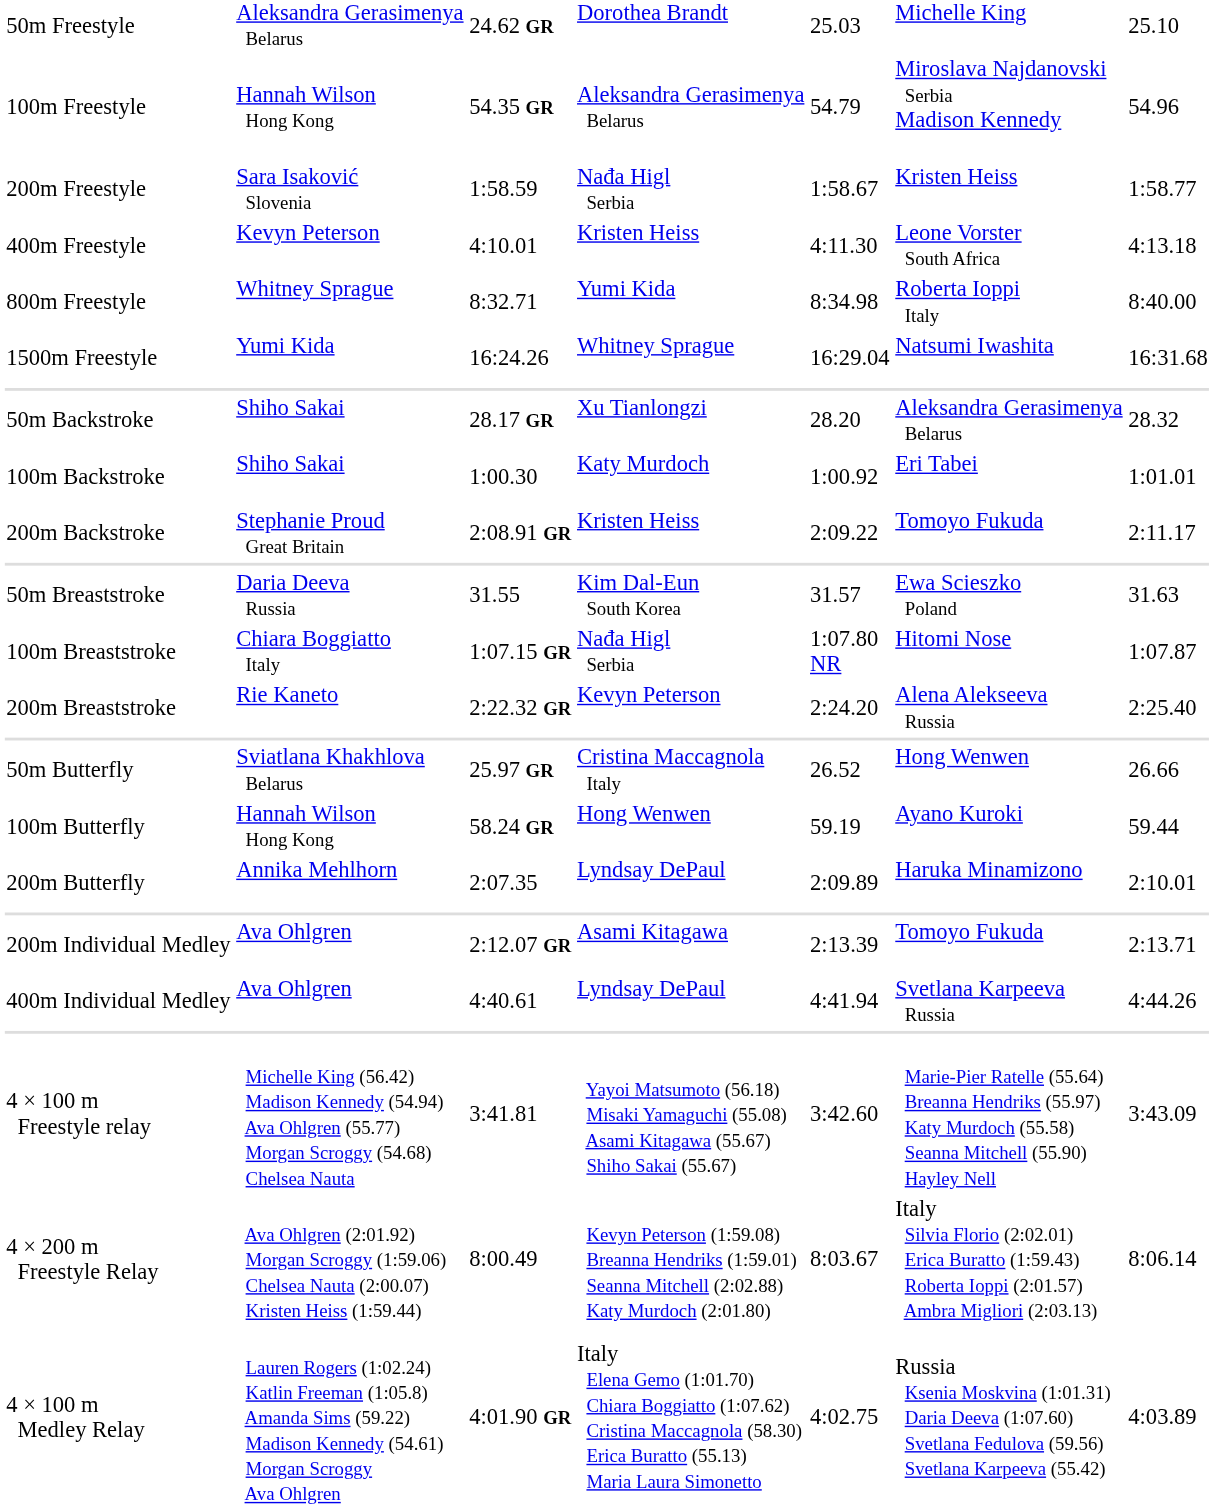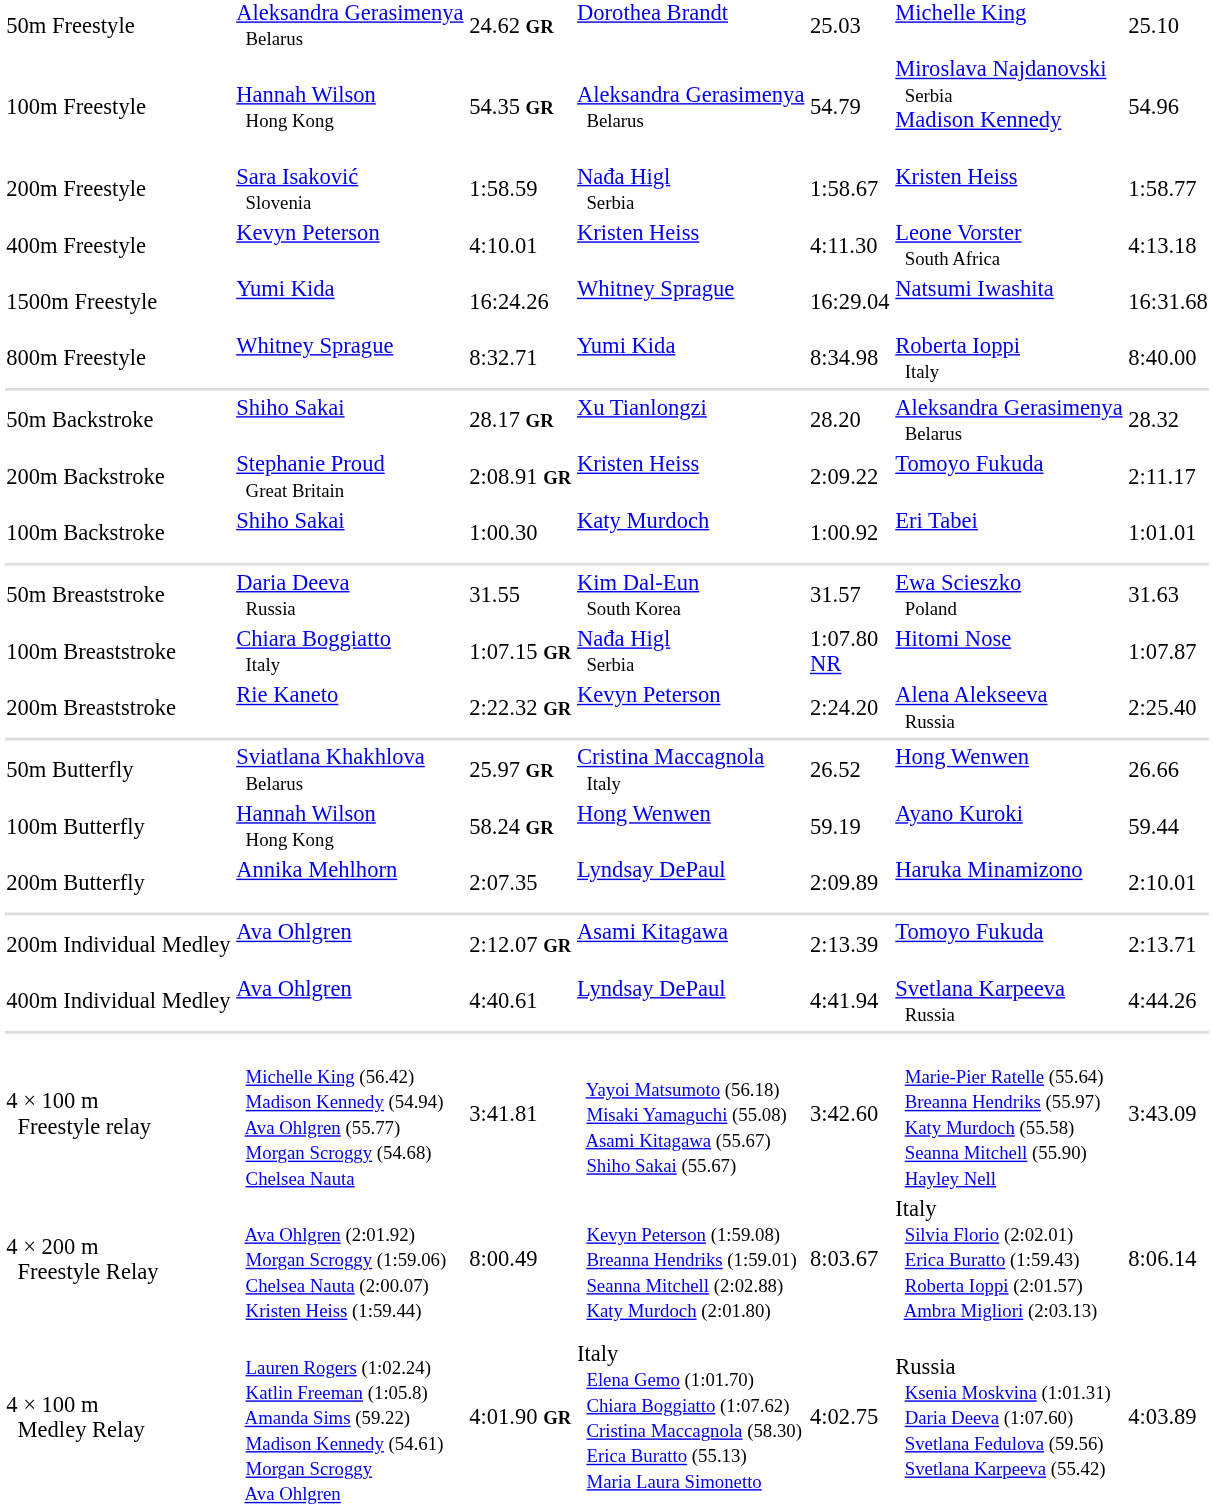rows swapped: 800m Freestyle <-> 1500m Freestyle
rows swapped: 100m Backstroke <-> 200m Backstroke
